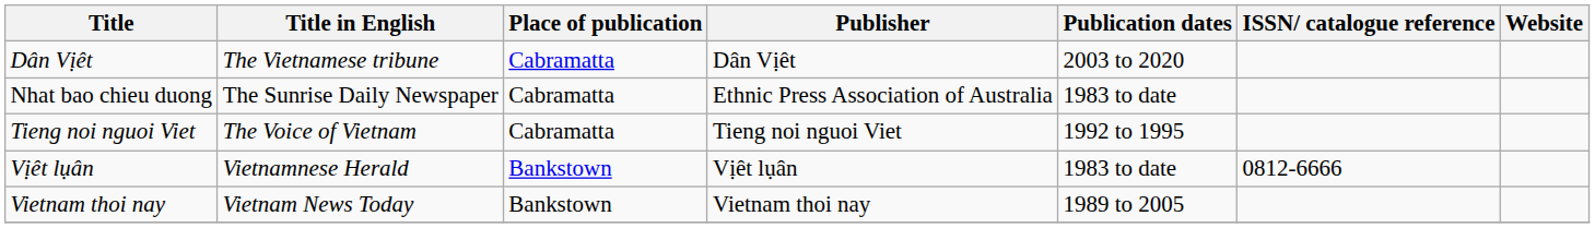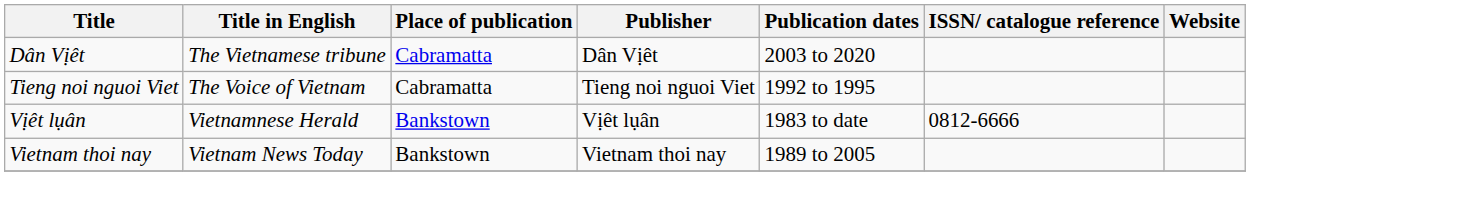- row: Nhat bao chieu duong | The Sunrise Daily Newspaper | Cabramatta | Ethnic Press Association of Australia | 1983 to date
